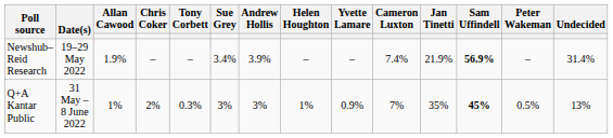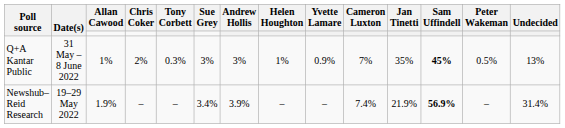rows swapped: Newshub–Reid Research <-> Q+A Kantar Public
